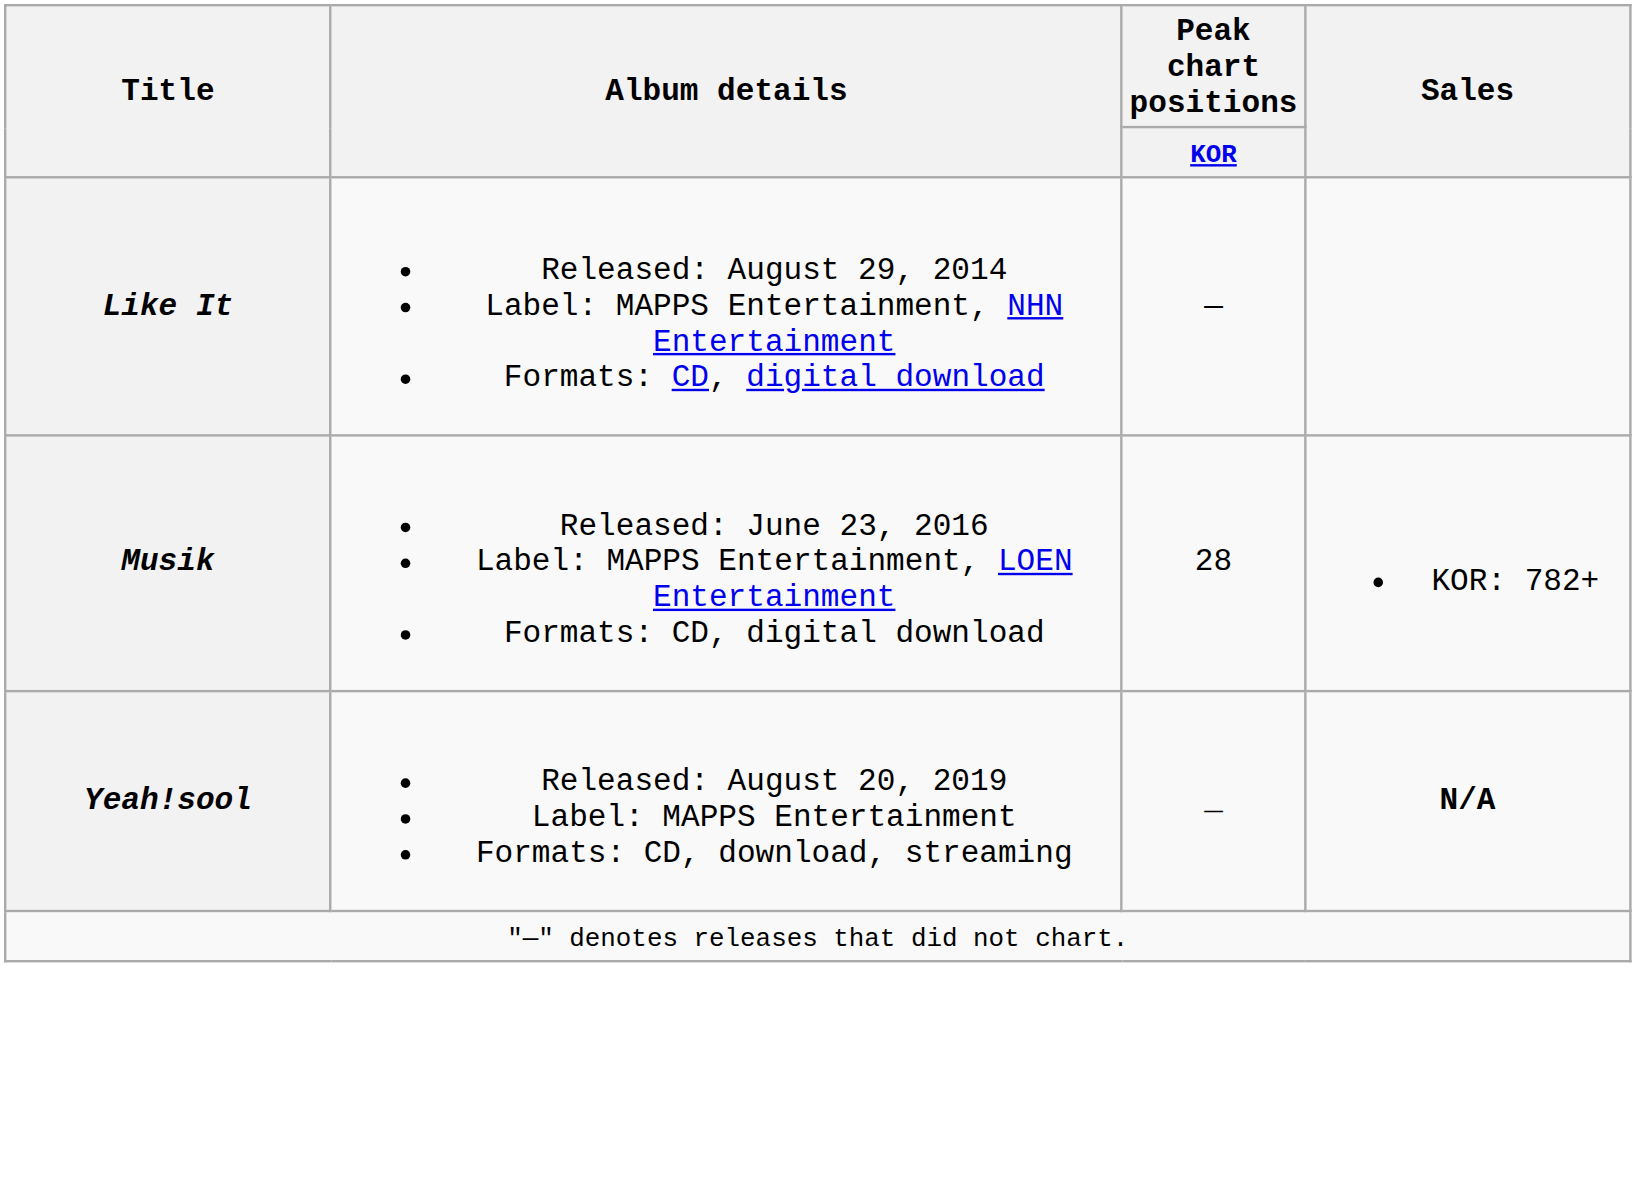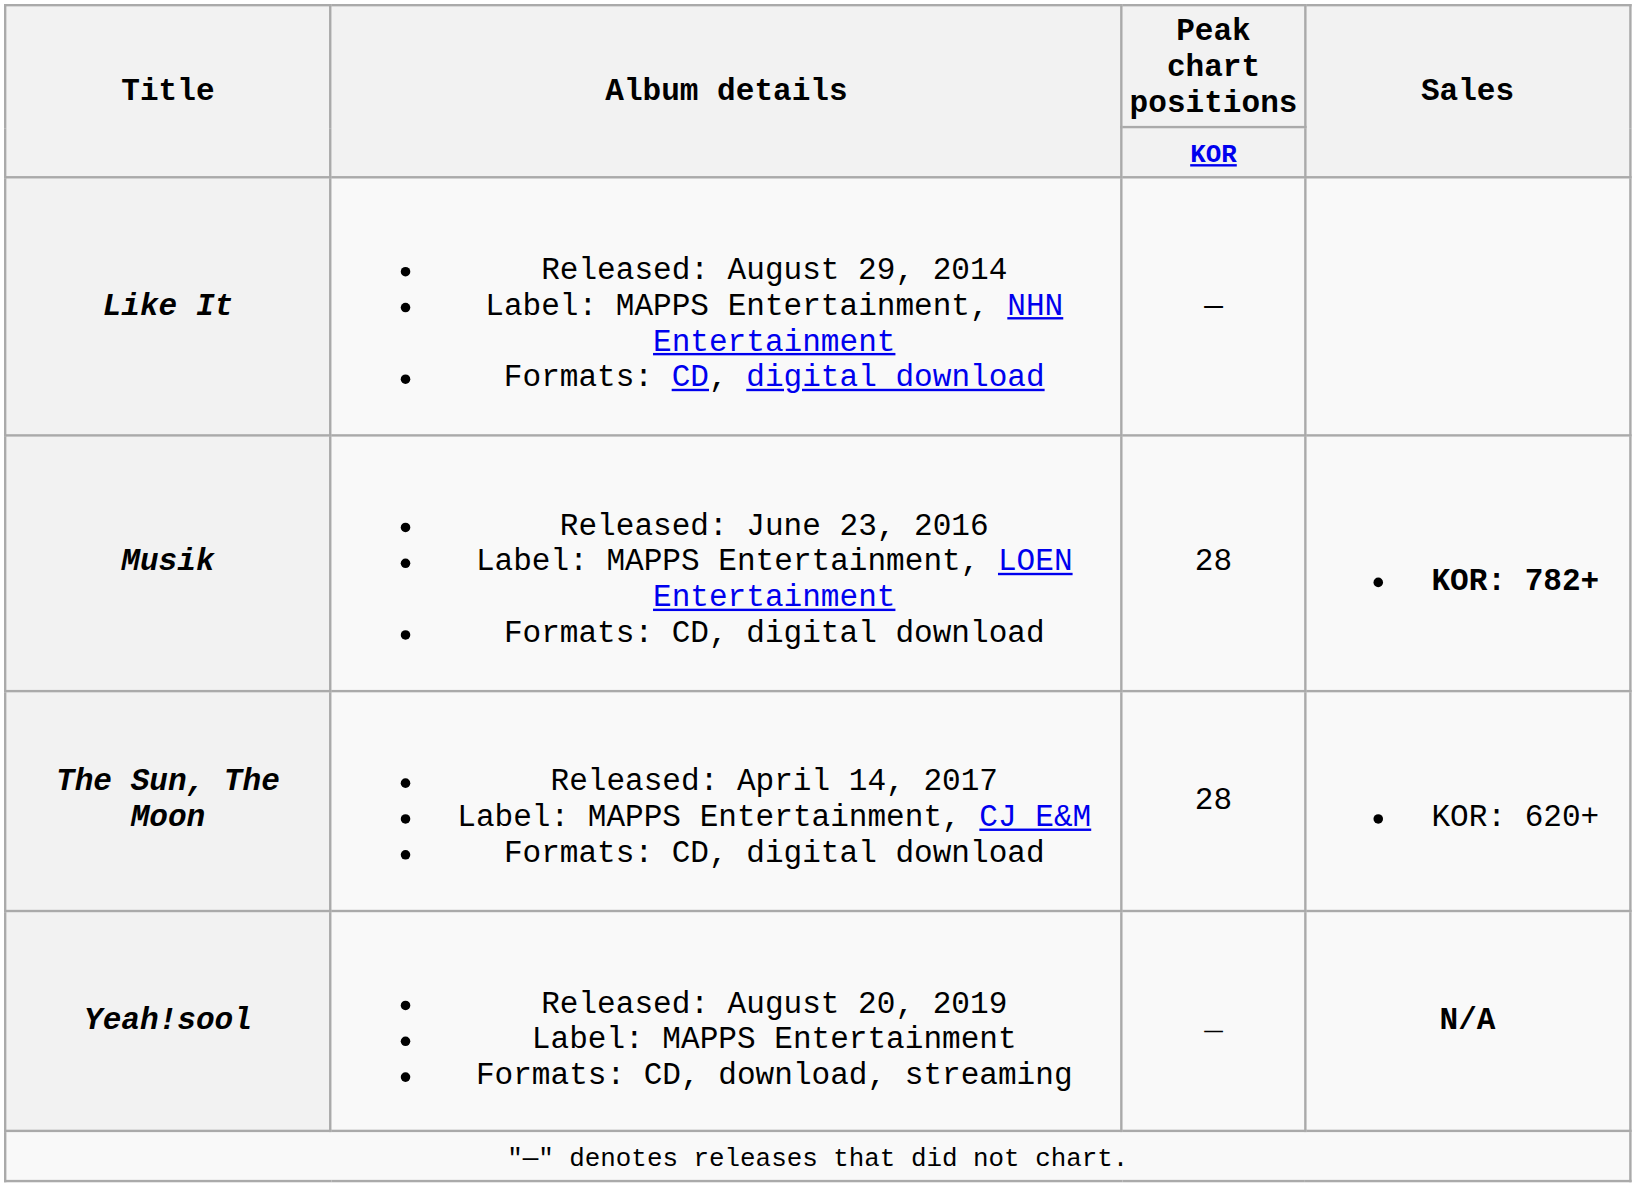Musik | Sales: normal -> bold
+ row: The Sun, The Moon | Released: April 14, 2017 Label: MAPPS Entertainment, CJ E&M Formats: CD, digital download | 28 | KOR: 620+
